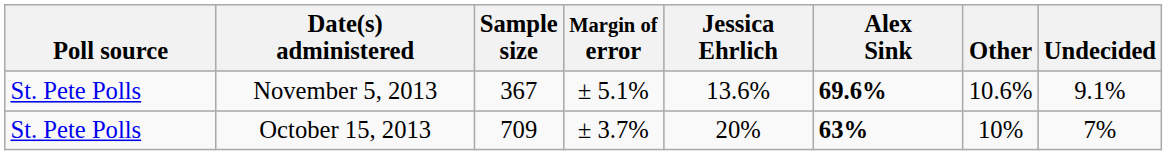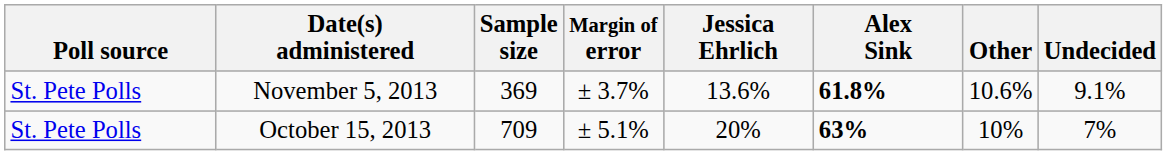November 5, 2013 | Sample size: 367 -> 369
November 5, 2013 | Margin of error: ± 5.1% -> ± 3.7%
November 5, 2013 | Alex Sink: 69.6% -> 61.8%
October 15, 2013 | Margin of error: ± 3.7% -> ± 5.1%
